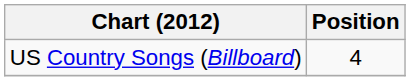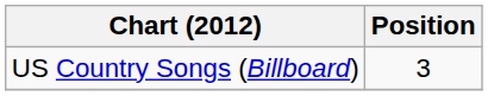US Country Songs (Billboard) | Position: 4 -> 3
